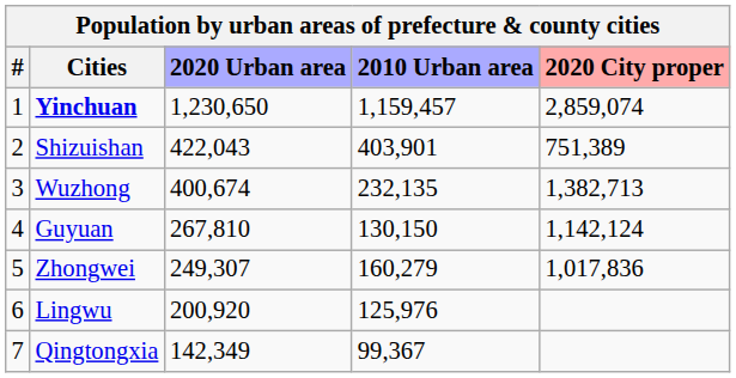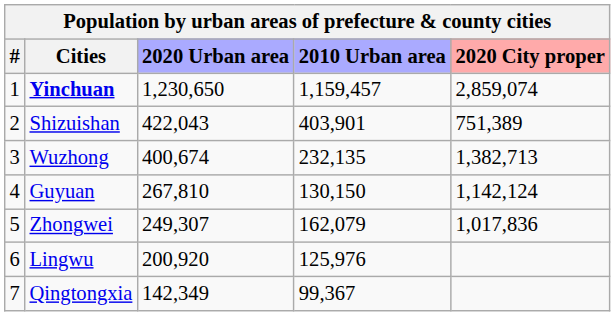Zhongwei | 2010 Urban area: 160,279 -> 162,079
